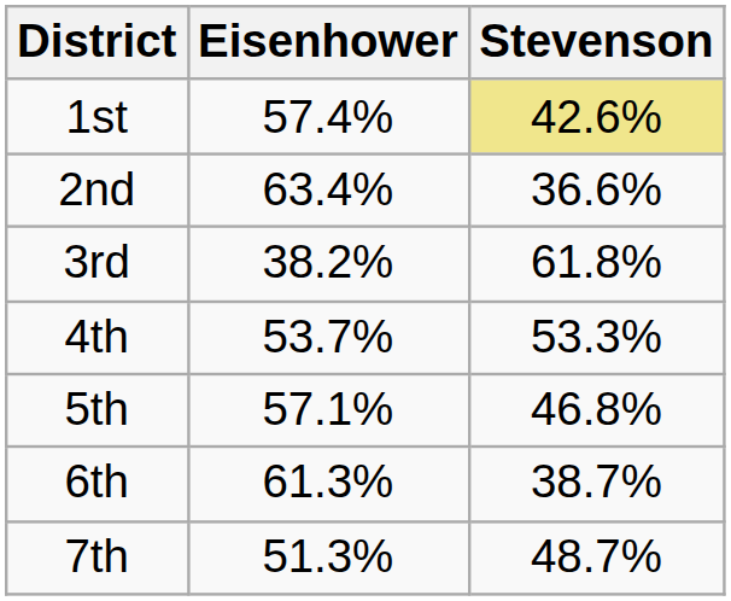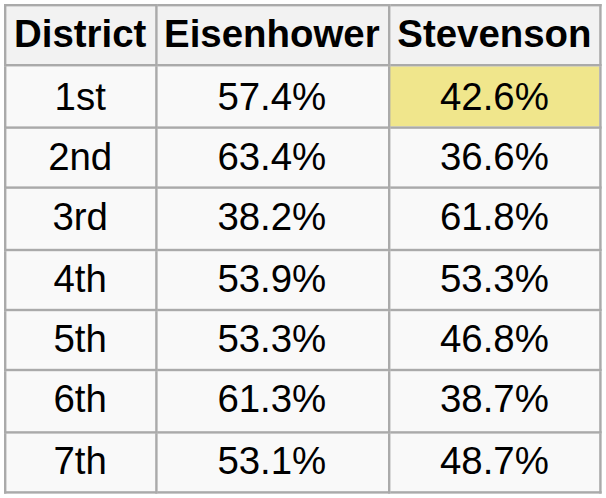4th | Eisenhower: 53.7% -> 53.9%
5th | Eisenhower: 57.1% -> 53.3%
7th | Eisenhower: 51.3% -> 53.1%
